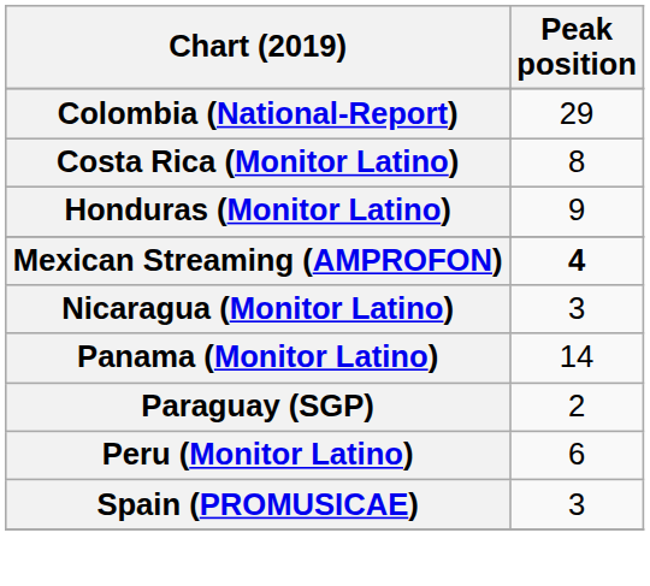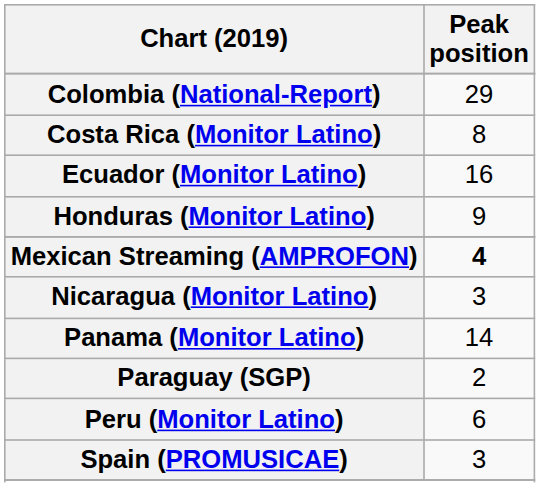+ row: Ecuador (Monitor Latino) | 16
